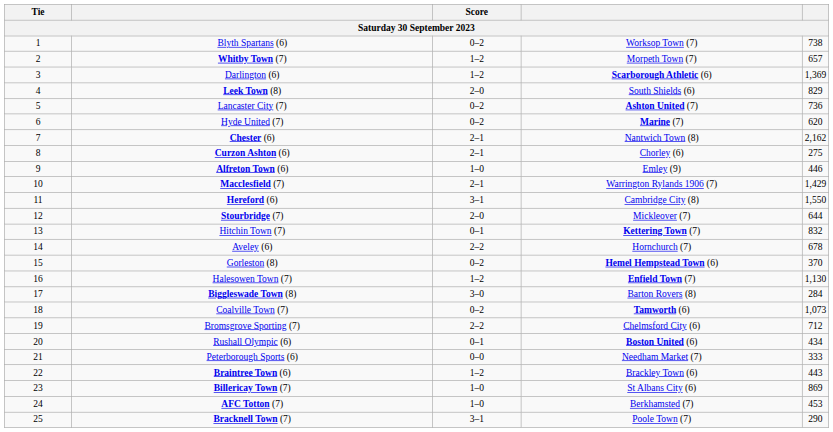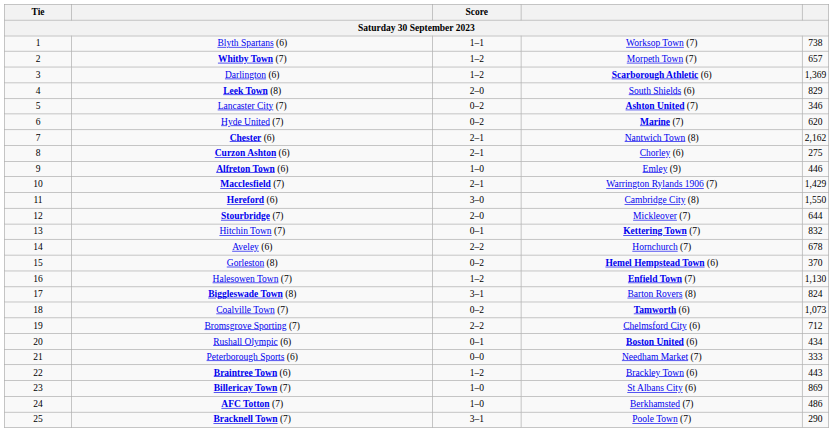Blyth Spartans (6) | Score: 0–2 -> 1–1
Lancaster City (7) | column 5: 736 -> 346
Hereford (6) | Score: 3–1 -> 3–0
Biggleswade Town (8) | Score: 3–0 -> 3–1
Biggleswade Town (8) | column 5: 284 -> 824
AFC Totton (7) | column 5: 453 -> 486
